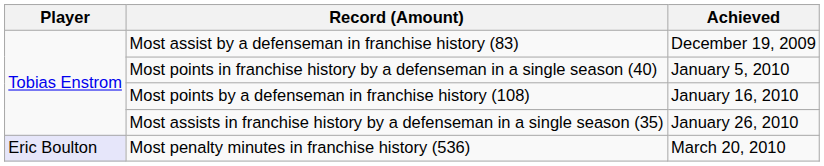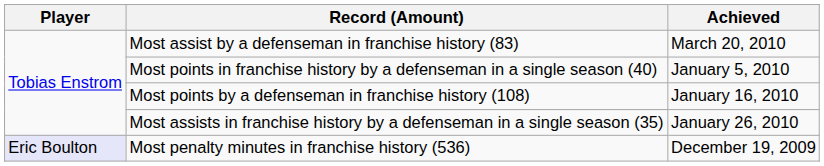Most assist by a defenseman in franchise history (83) | Achieved: December 19, 2009 -> March 20, 2010
Most penalty minutes in franchise history (536) | Achieved: March 20, 2010 -> December 19, 2009
